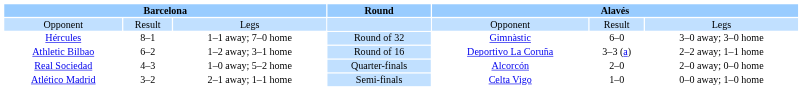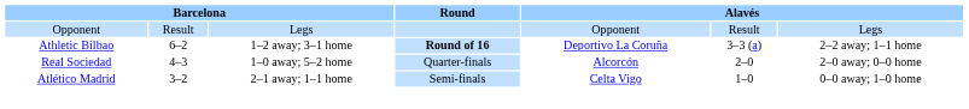- row: Hércules | 8–1 | 1–1 away; 7–0 home | Round of 32 | Gimnàstic | 6–0 | 3–0 away; 3–0 home
Athletic Bilbao | Round: normal -> bold
